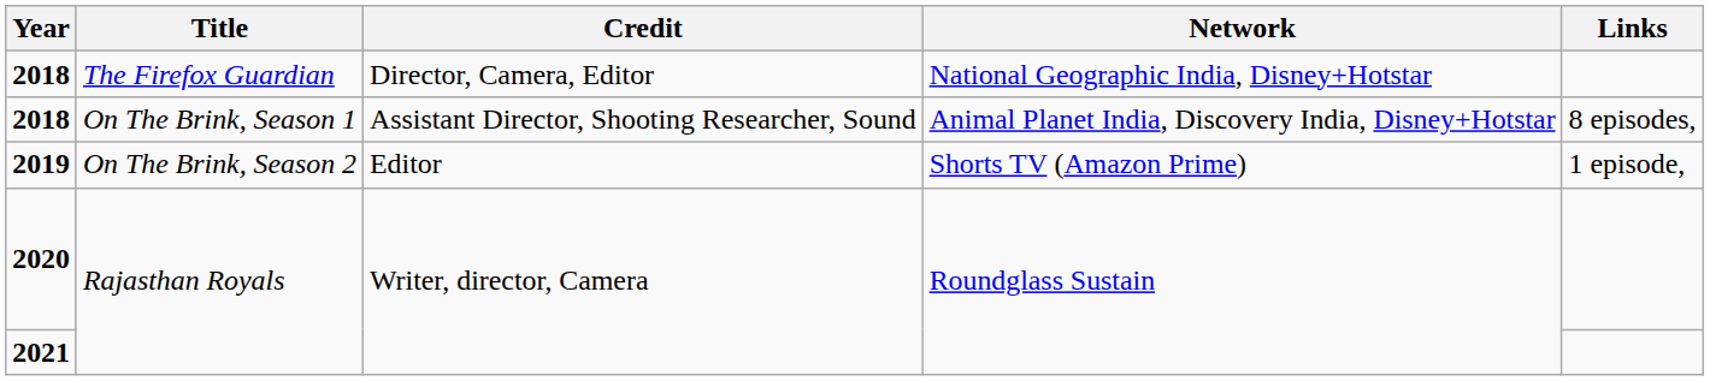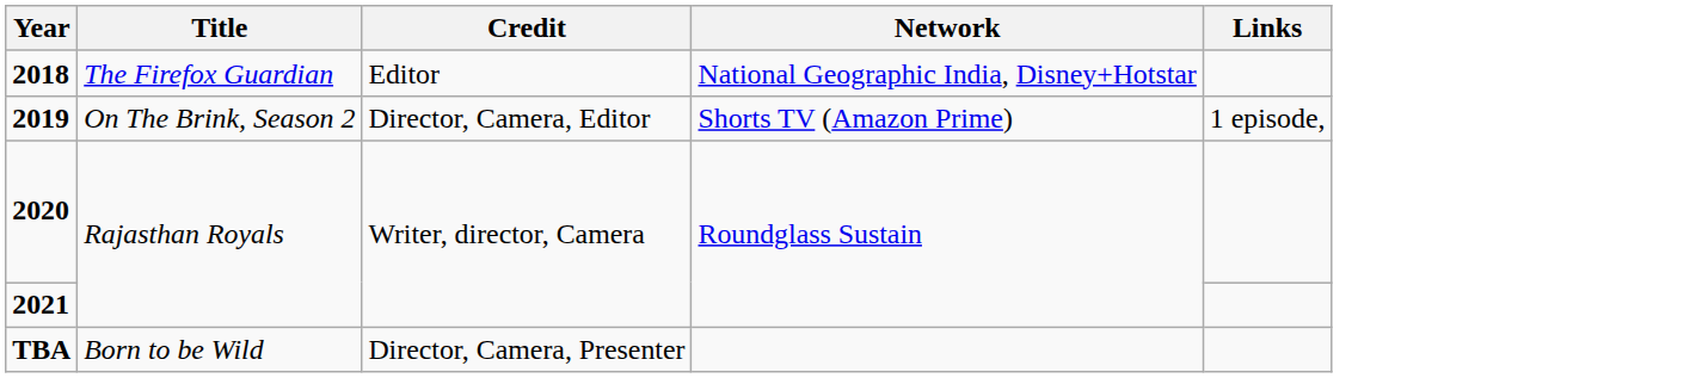2018 / The Firefox Guardian | Credit: Director, Camera, Editor -> Editor
- row: 2018 | On The Brink, Season 1 | Assistant Director, Shooting Researcher, Sound | Animal Planet India, Discovery India, Disney+Hotstar | 8 episodes,
2019 | Credit: Editor -> Director, Camera, Editor
+ row: TBA | Born to be Wild | Director, Camera, Presenter
